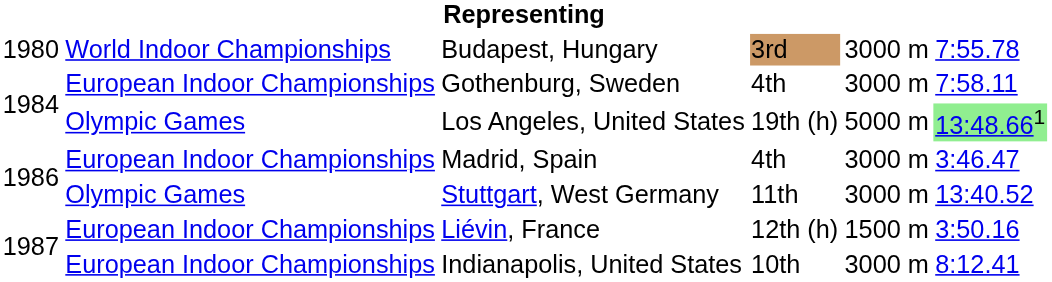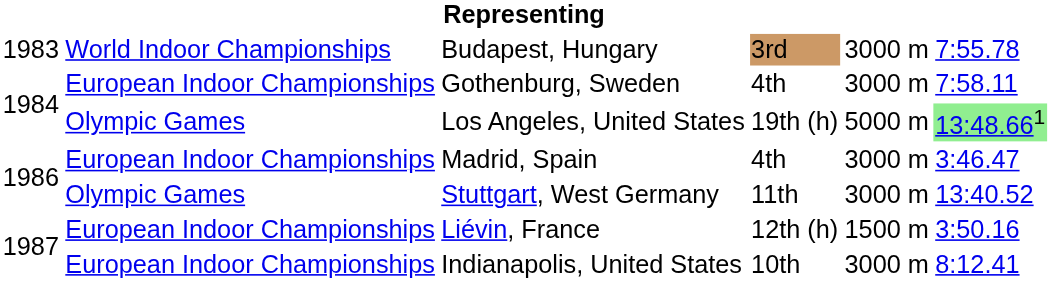Budapest, Hungary | column 1: 1980 -> 1983
